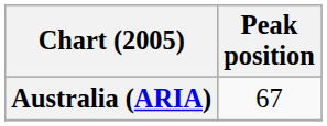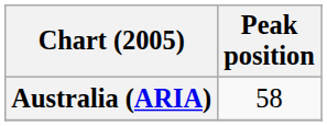Australia (ARIA) | Peak position: 67 -> 58
